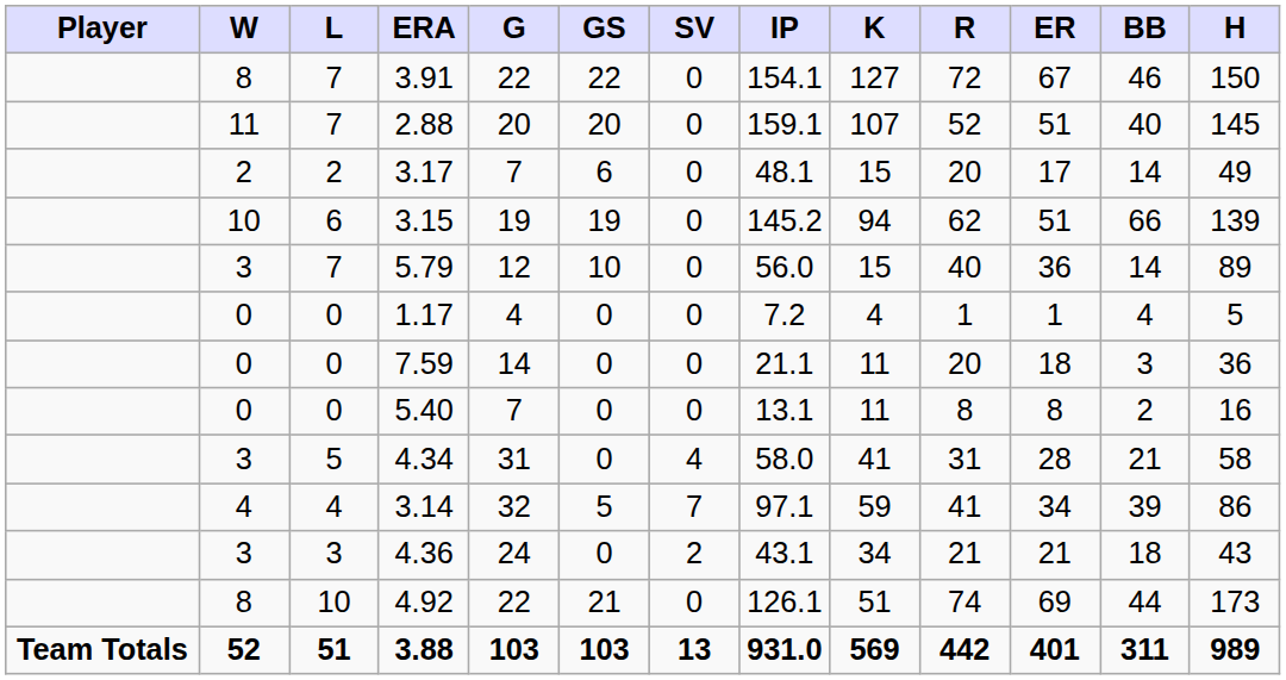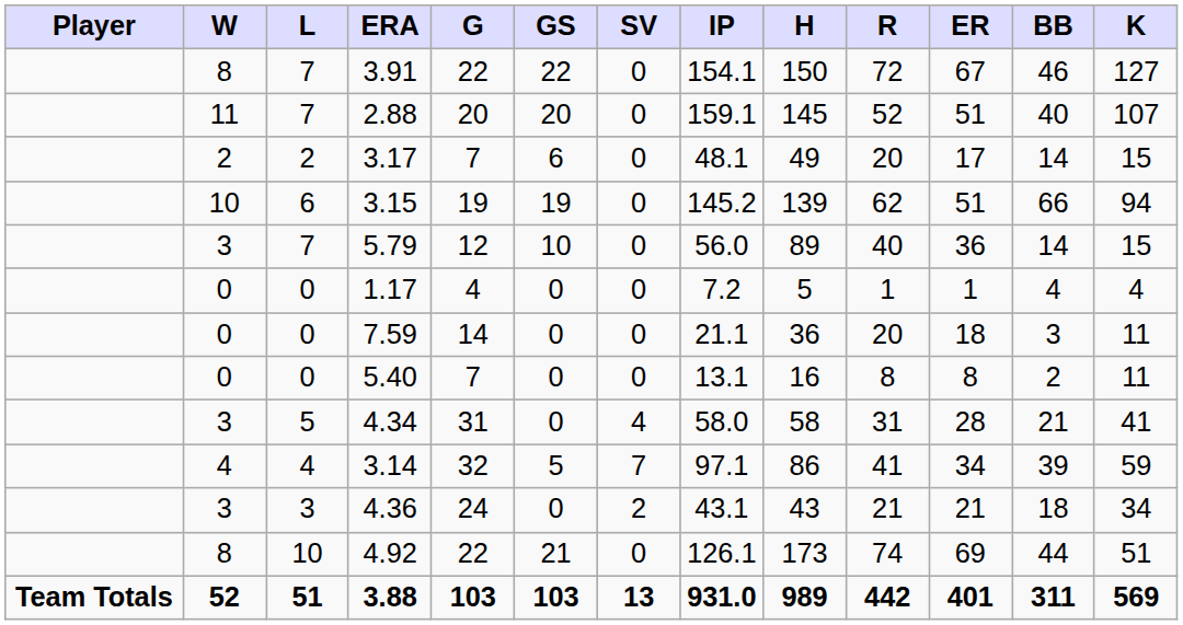columns swapped: H <-> K
